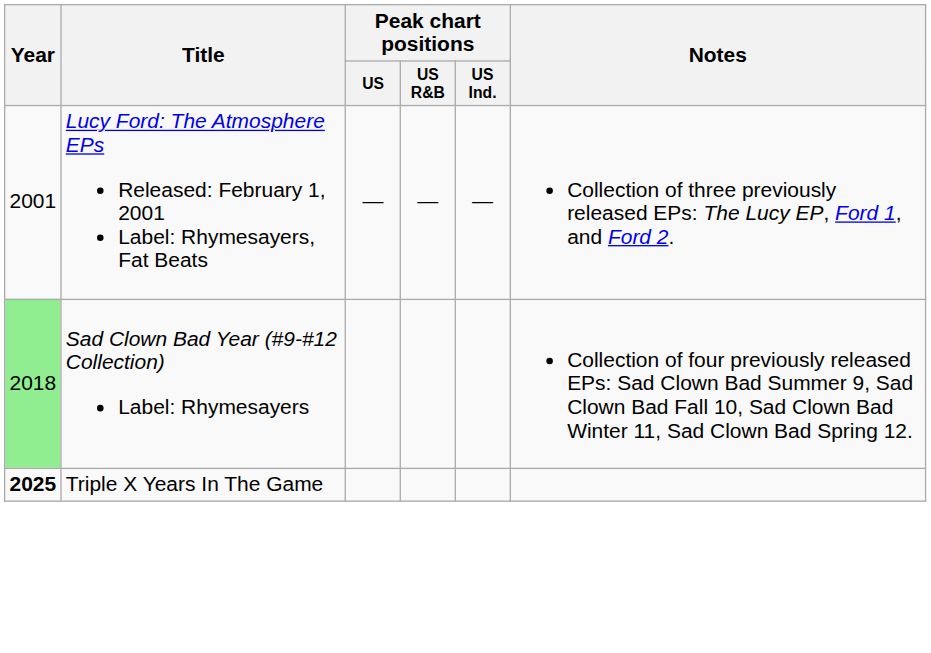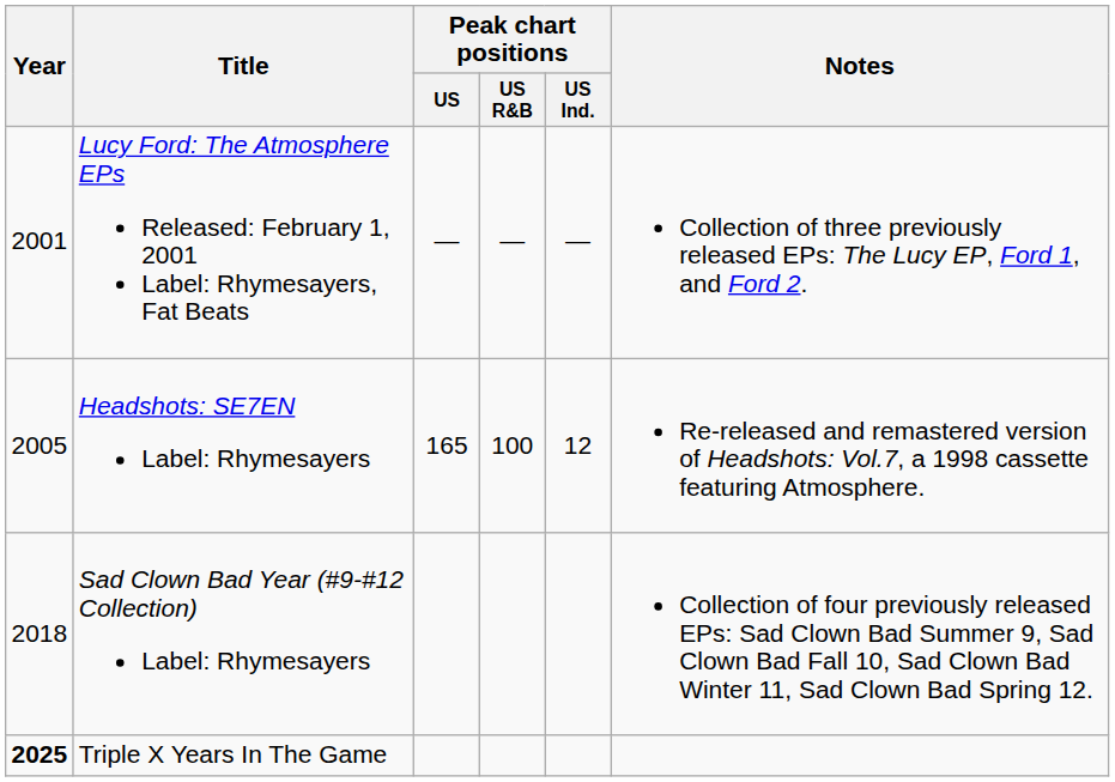+ row: 2005 | Headshots: SE7EN Label: Rhymesayers | 165 | 100 | 12 | Re-released and remastered version of Headshots: Vol.7, a 1998 cassette featuring Atmosphere.
Sad Clown Bad Year (#9-#12 Collection) Label: Rhymesayers | Year: lightgreen background -> no background
